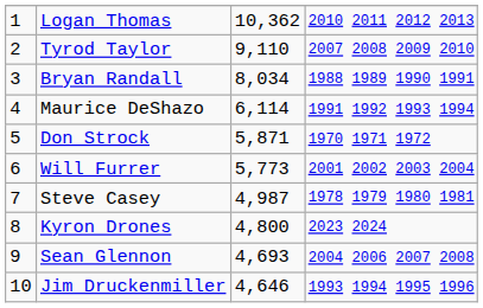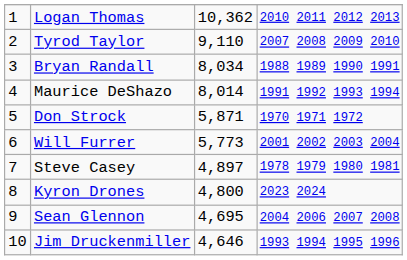Maurice DeShazo | column 3: 6,114 -> 8,014
Steve Casey | column 3: 4,987 -> 4,897
Sean Glennon | column 3: 4,693 -> 4,695
